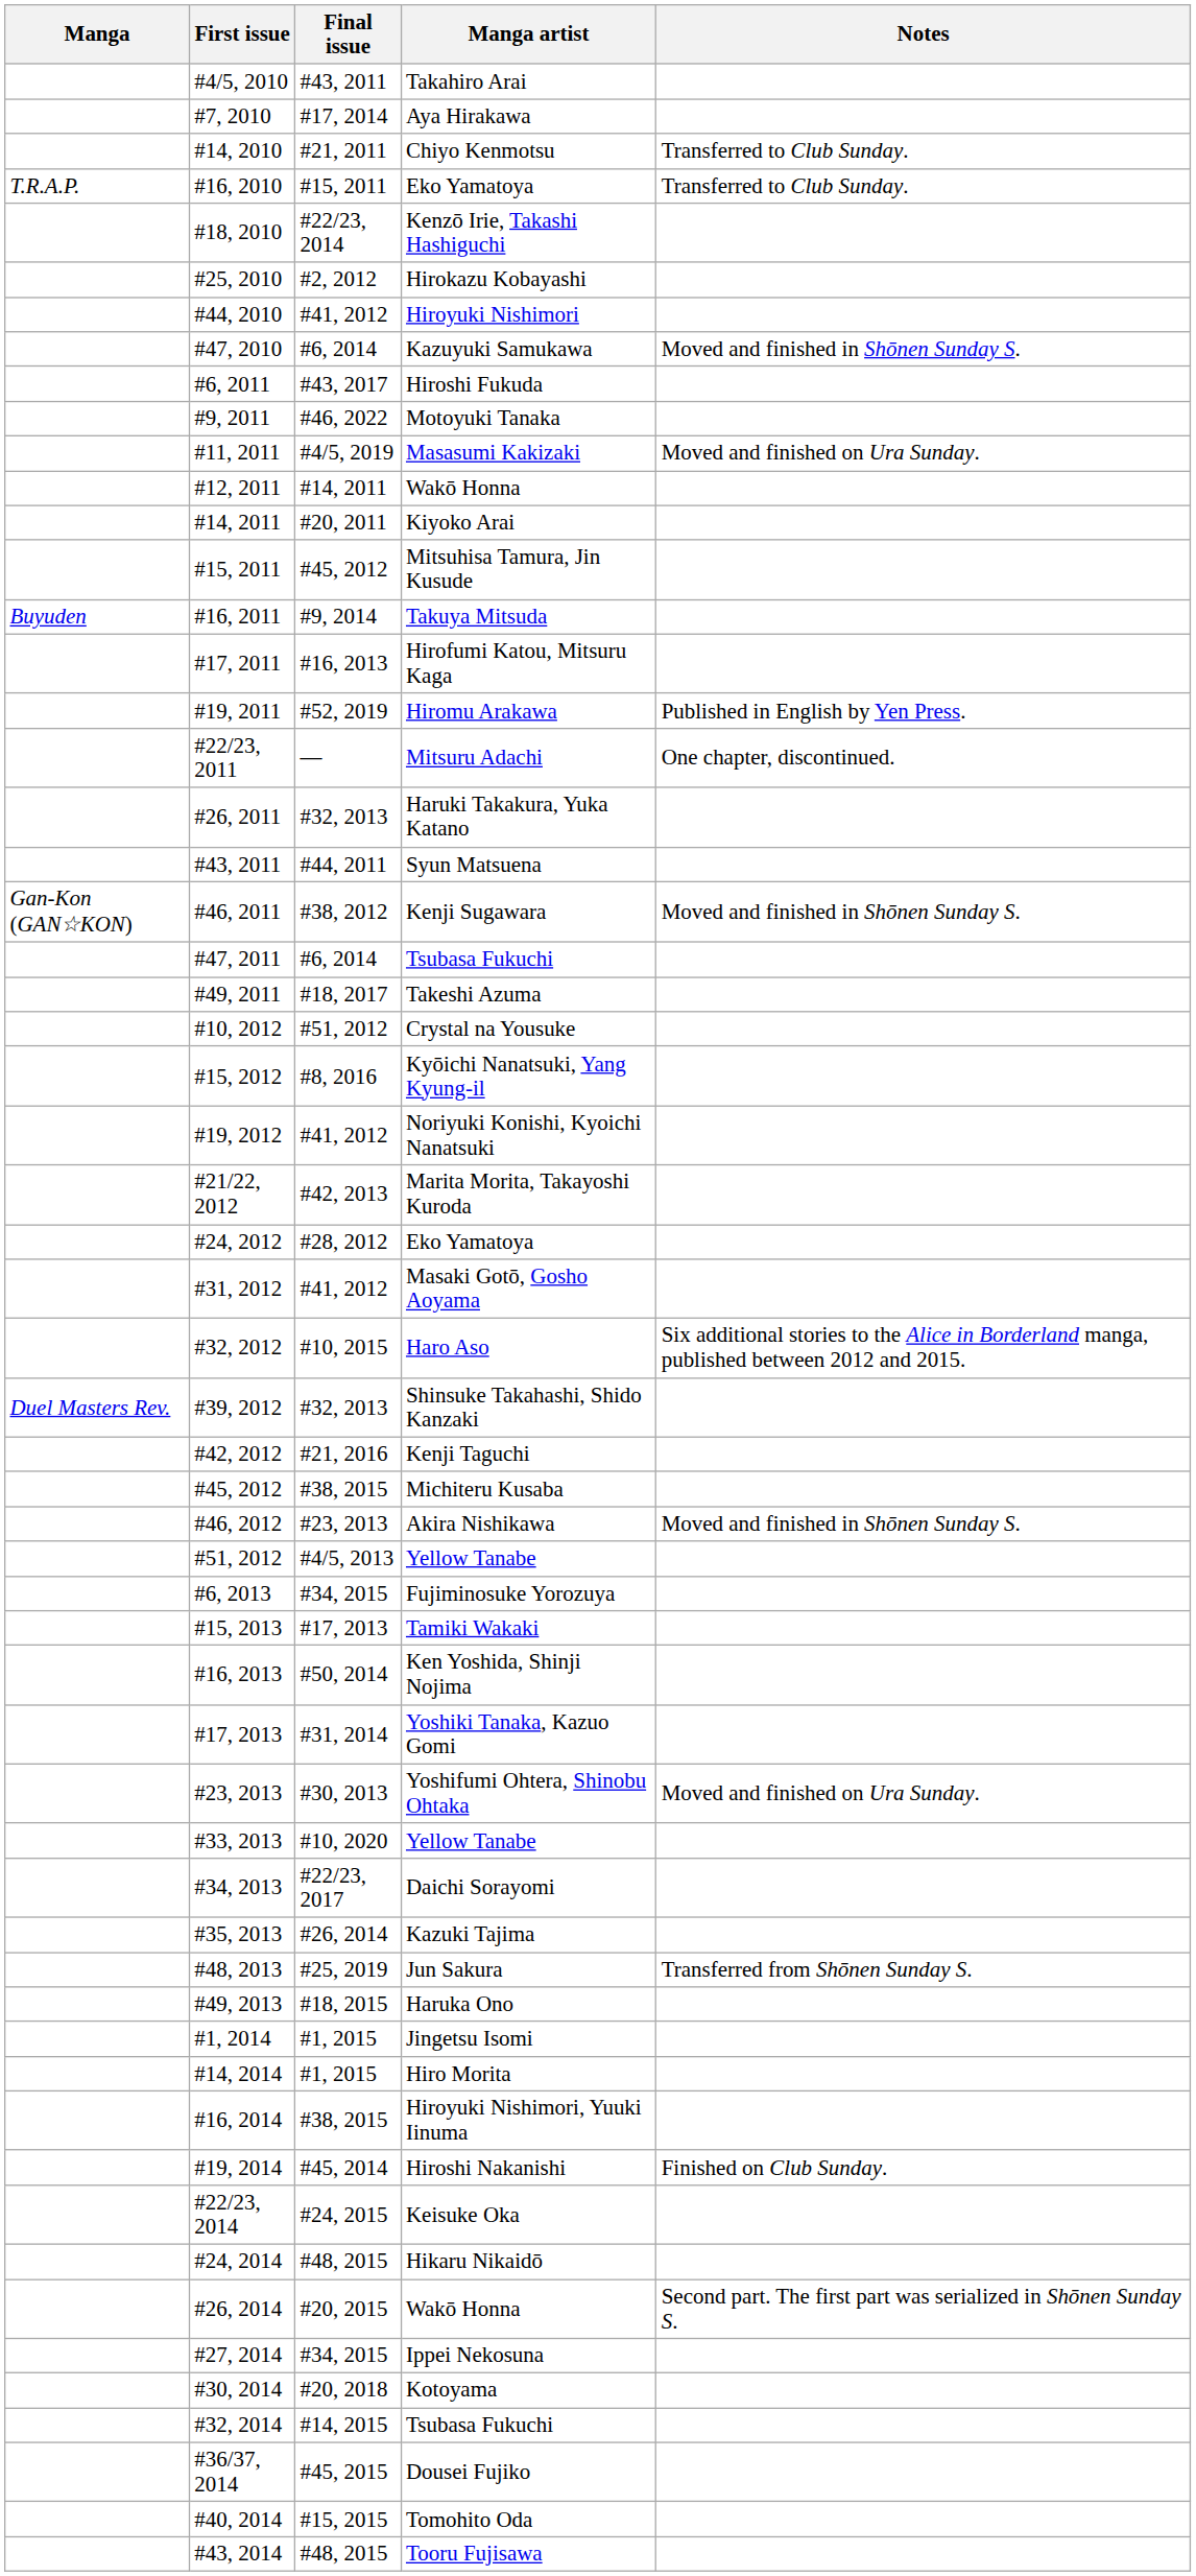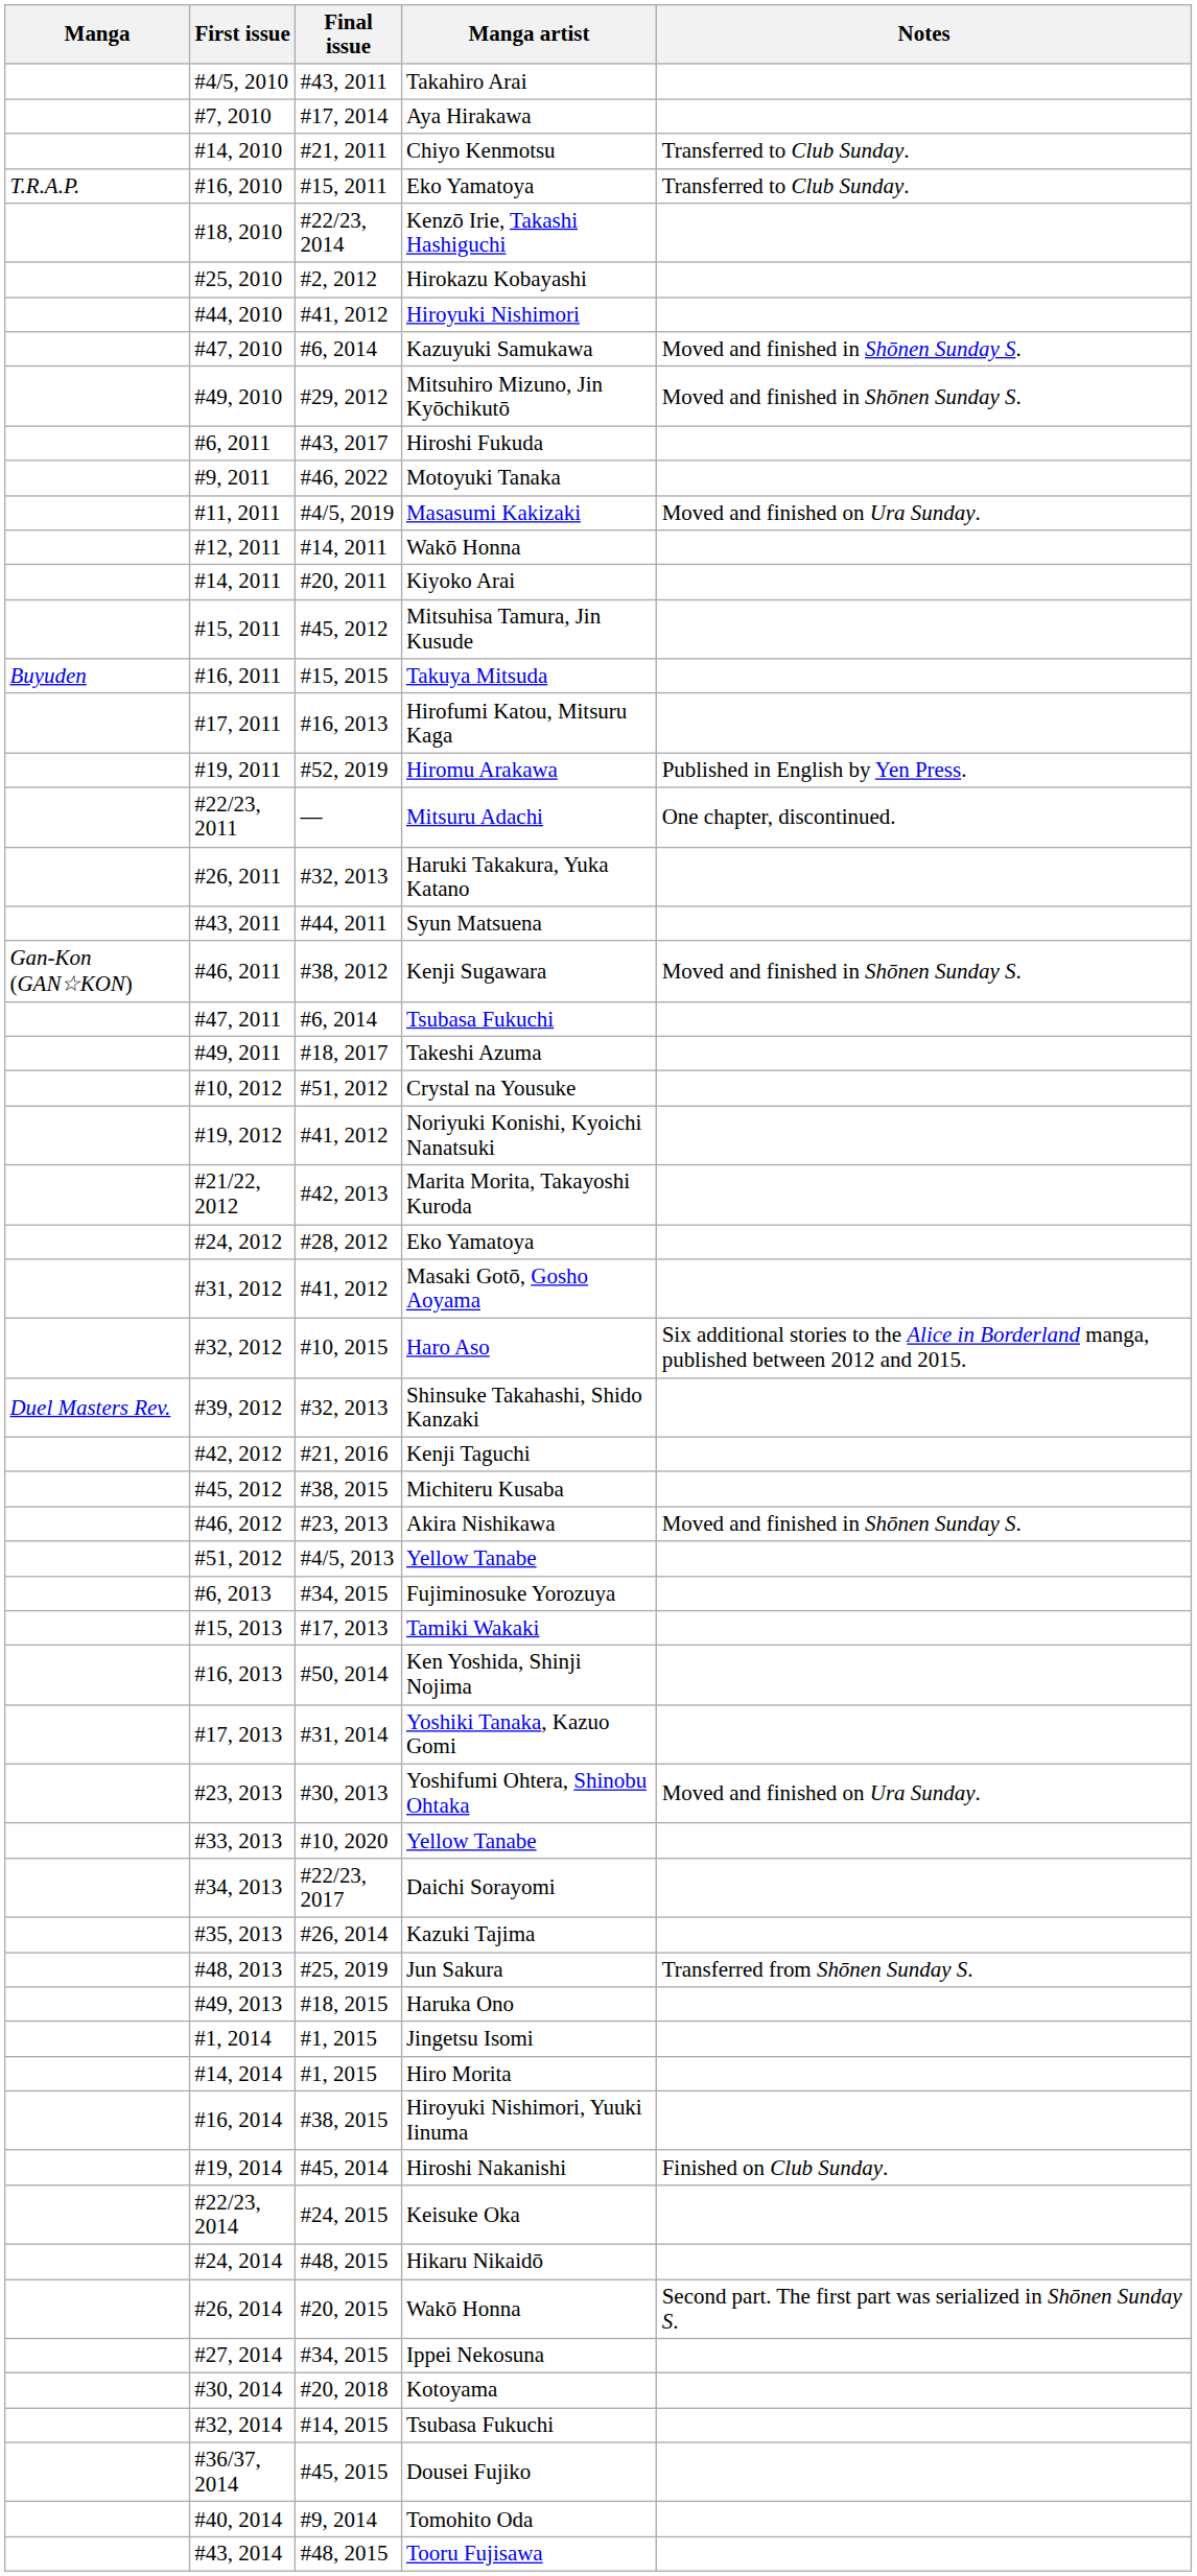+ row: #49, 2010 | #29, 2012 | Mitsuhiro Mizuno, Jin Kyōchikutō | Moved and finished in Shōnen Sunday S.
Takuya Mitsuda | Final issue: #9, 2014 -> #15, 2015
- row: #15, 2012 | #8, 2016 | Kyōichi Nanatsuki, Yang Kyung-il
Tomohito Oda | Final issue: #15, 2015 -> #9, 2014
